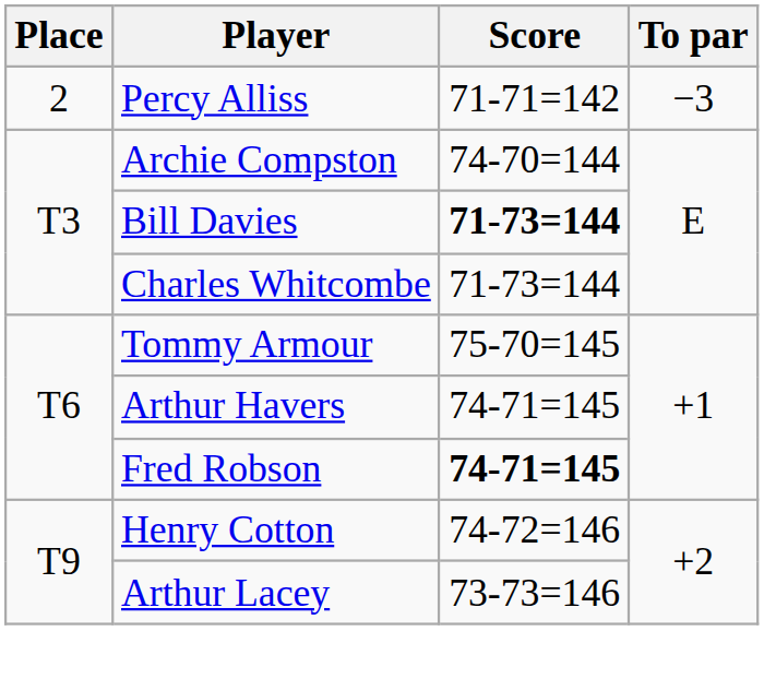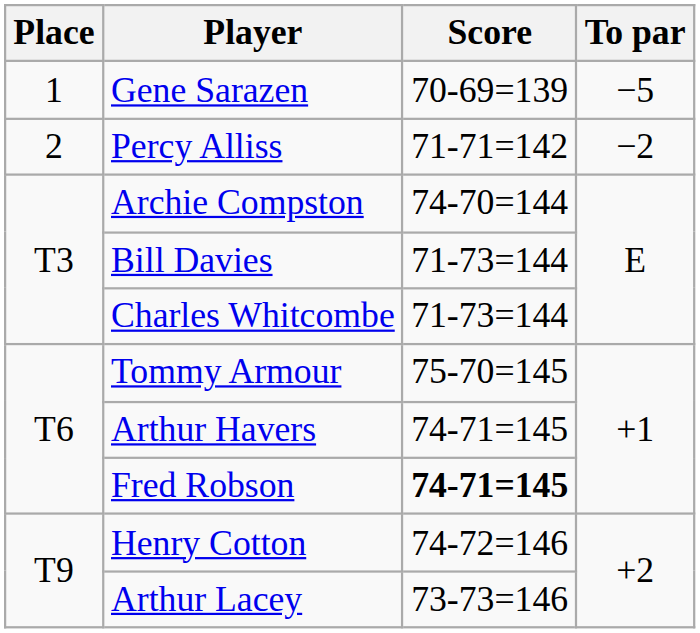+ row: 1 | Gene Sarazen | 70-69=139 | −5
Percy Alliss | To par: −3 -> −2
Bill Davies | Score: bold -> normal
